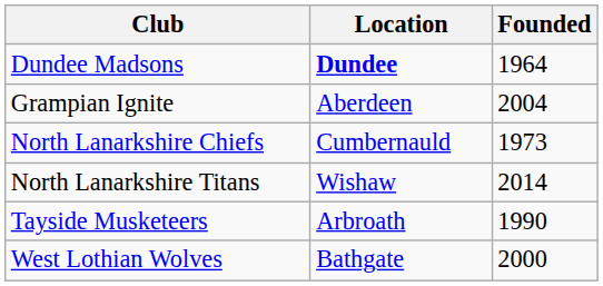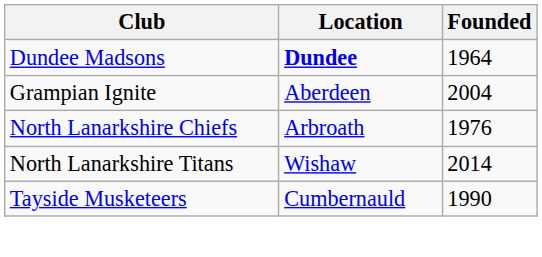North Lanarkshire Chiefs | Location: Cumbernauld -> Arbroath
North Lanarkshire Chiefs | Founded: 1973 -> 1976
Tayside Musketeers | Location: Arbroath -> Cumbernauld
- row: West Lothian Wolves | Bathgate | 2000
